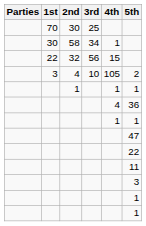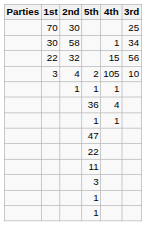columns swapped: 3rd <-> 5th
